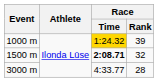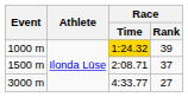1500 m | Race / Time: bold -> normal
1500 m | Race / Rank: 32 -> 37
3000 m | Race / Rank: 28 -> 27
